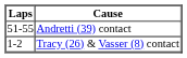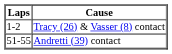rows swapped: Tracy (26) & Vasser (8) contact <-> Andretti (39) contact
